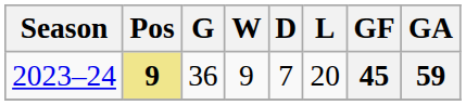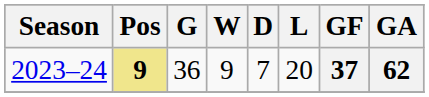2023–24 | GF: 45 -> 37
2023–24 | GA: 59 -> 62
